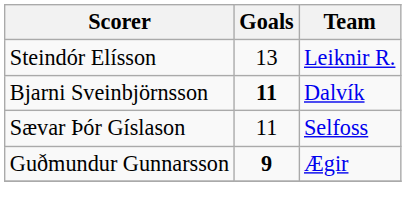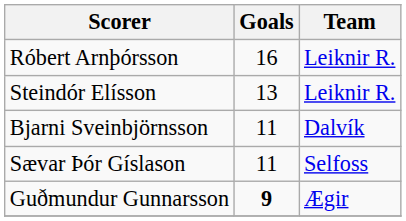+ row: Róbert Arnþórsson | 16 | Leiknir R.
Bjarni Sveinbjörnsson | Goals: bold -> normal
